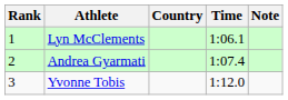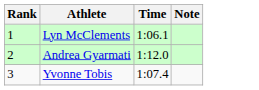- column: Country
Andrea Gyarmati | Time: 1:07.4 -> 1:12.0
Yvonne Tobis | Time: 1:12.0 -> 1:07.4
